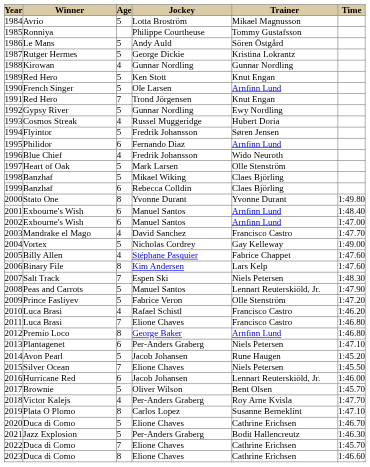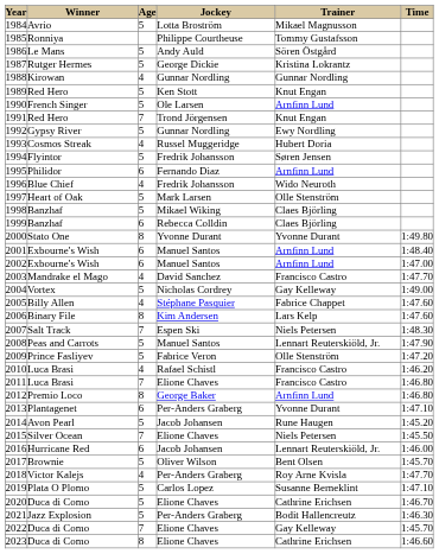2013 | Trainer: Niels Petersen -> Yvonne Durant
2019 | Age: 8 -> 5
2022 | Trainer: Cathrine Erichsen -> Gay Kelleway
